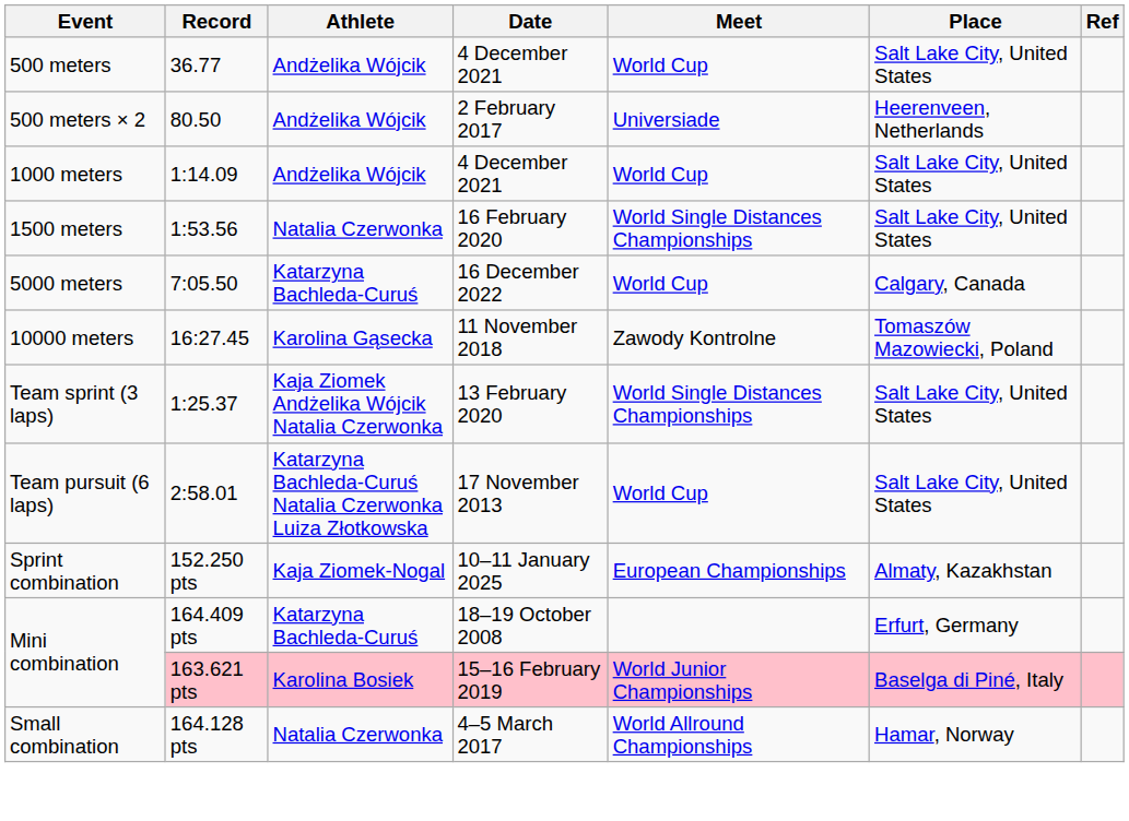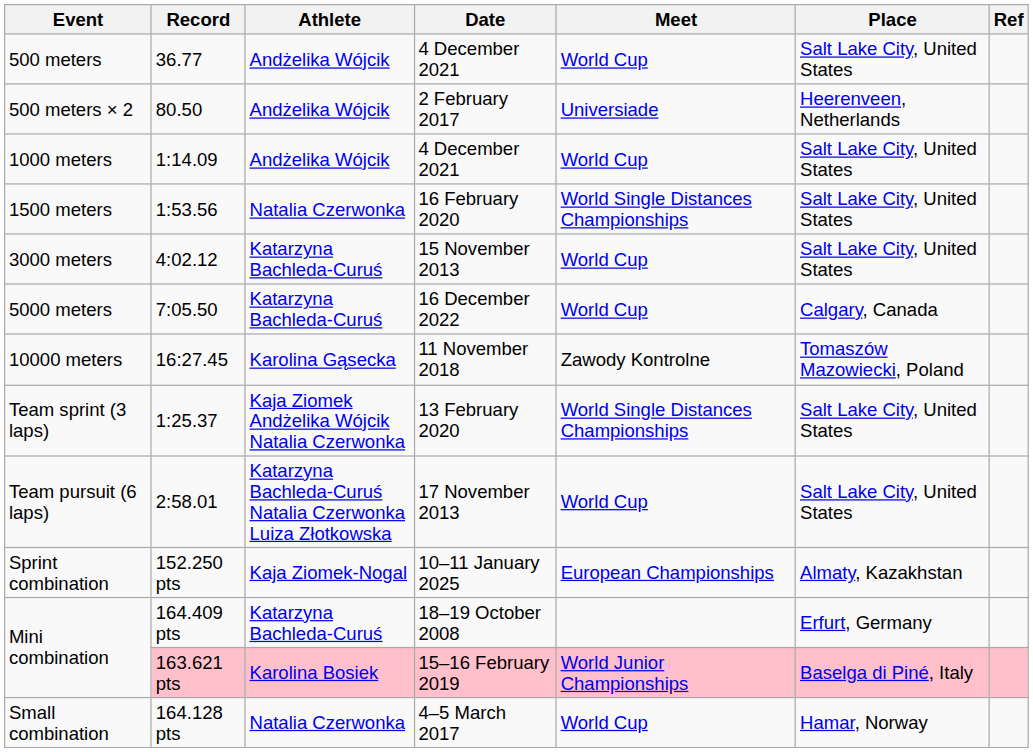+ row: 3000 meters | 4:02.12 | Katarzyna Bachleda-Curuś | 15 November 2013 | World Cup | Salt Lake City, United States
Small combination | Meet: World Allround Championships -> World Cup
